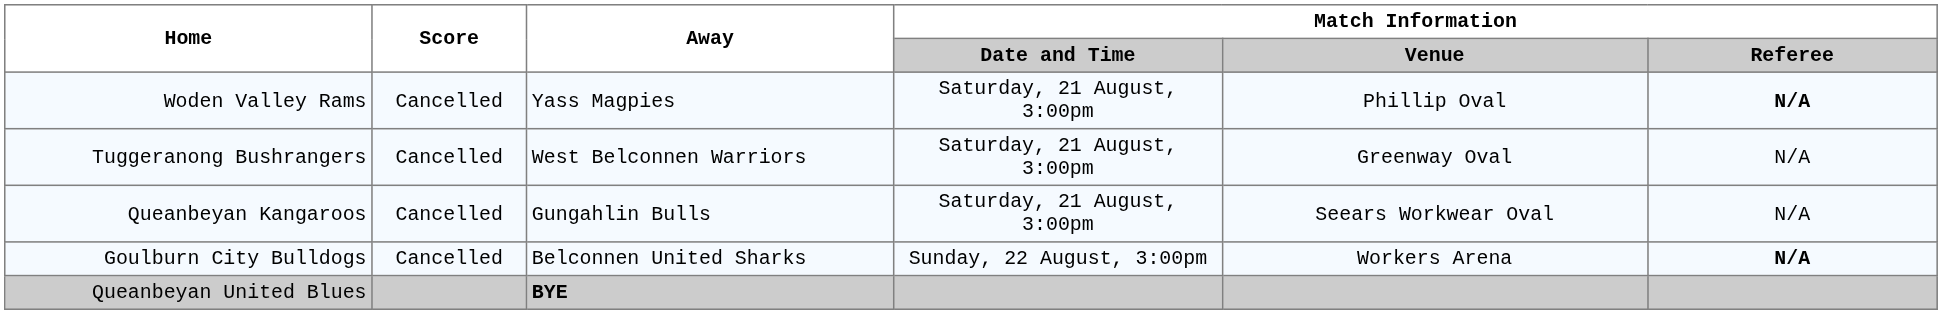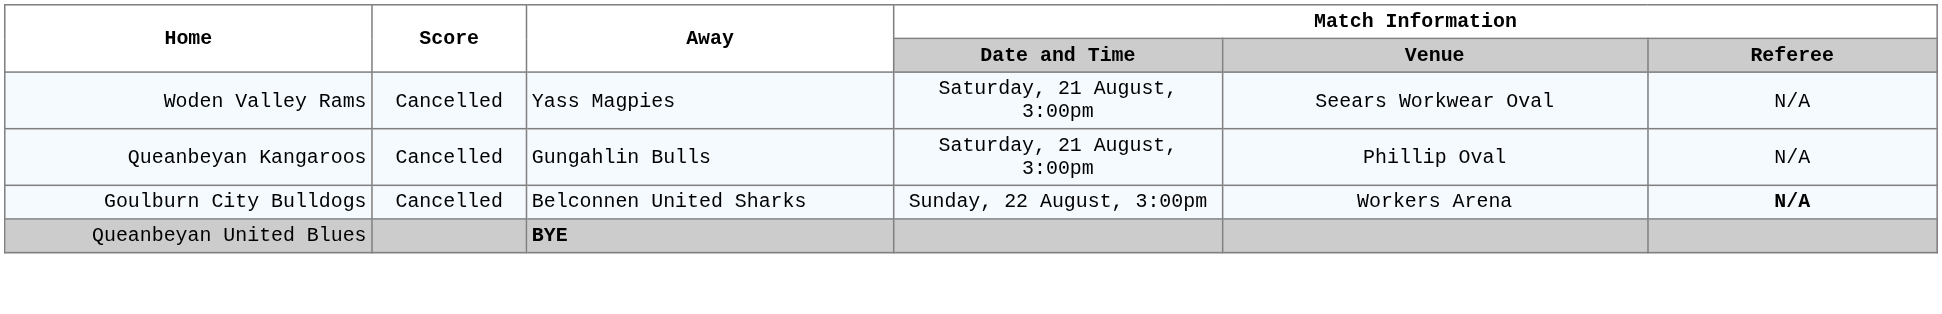Woden Valley Rams | Match Information / Venue: Phillip Oval -> Seears Workwear Oval
Woden Valley Rams | Match Information / Referee: bold -> normal
- row: Tuggeranong Bushrangers | Cancelled | West Belconnen Warriors | Saturday, 21 August, 3:00pm | Greenway Oval | N/A
Queanbeyan Kangaroos | Match Information / Venue: Seears Workwear Oval -> Phillip Oval
